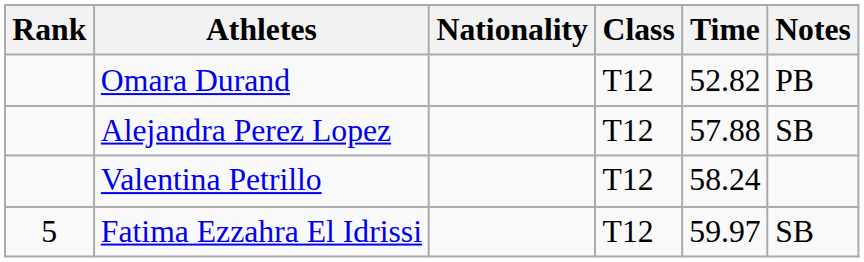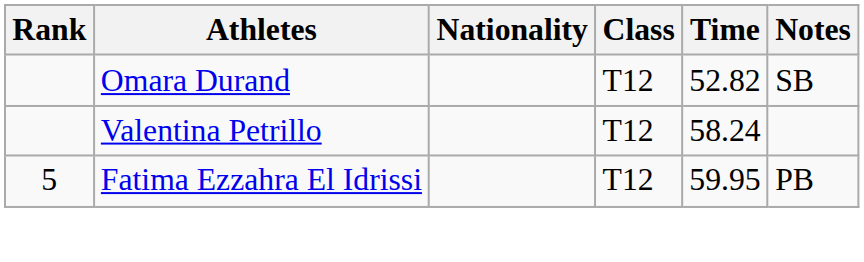Omara Durand | Notes: PB -> SB
- row: Alejandra Perez Lopez | T12 | 57.88 | SB
Fatima Ezzahra El Idrissi | Time: 59.97 -> 59.95
Fatima Ezzahra El Idrissi | Notes: SB -> PB
